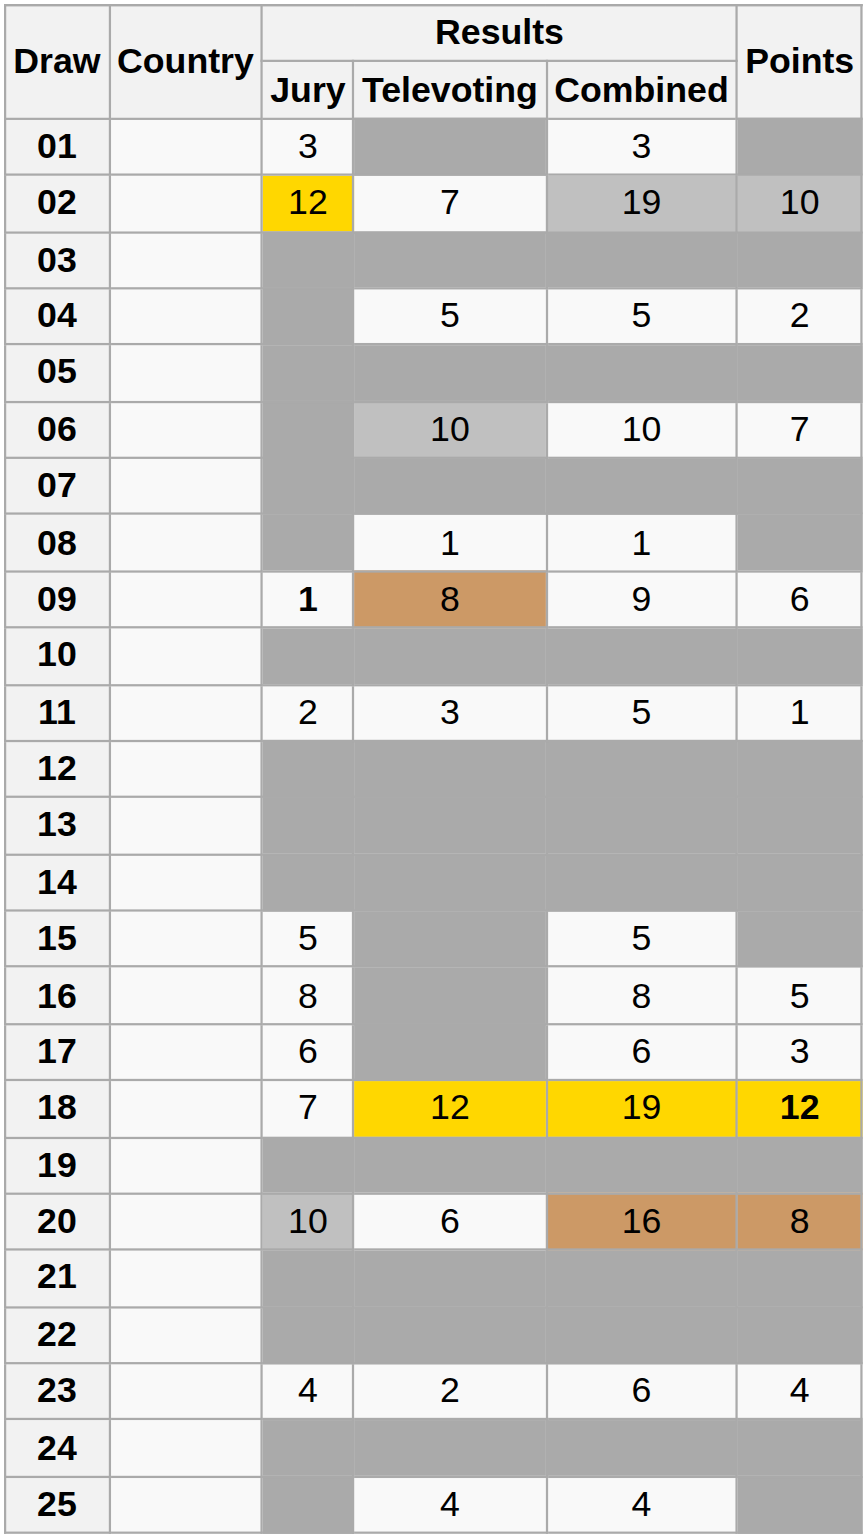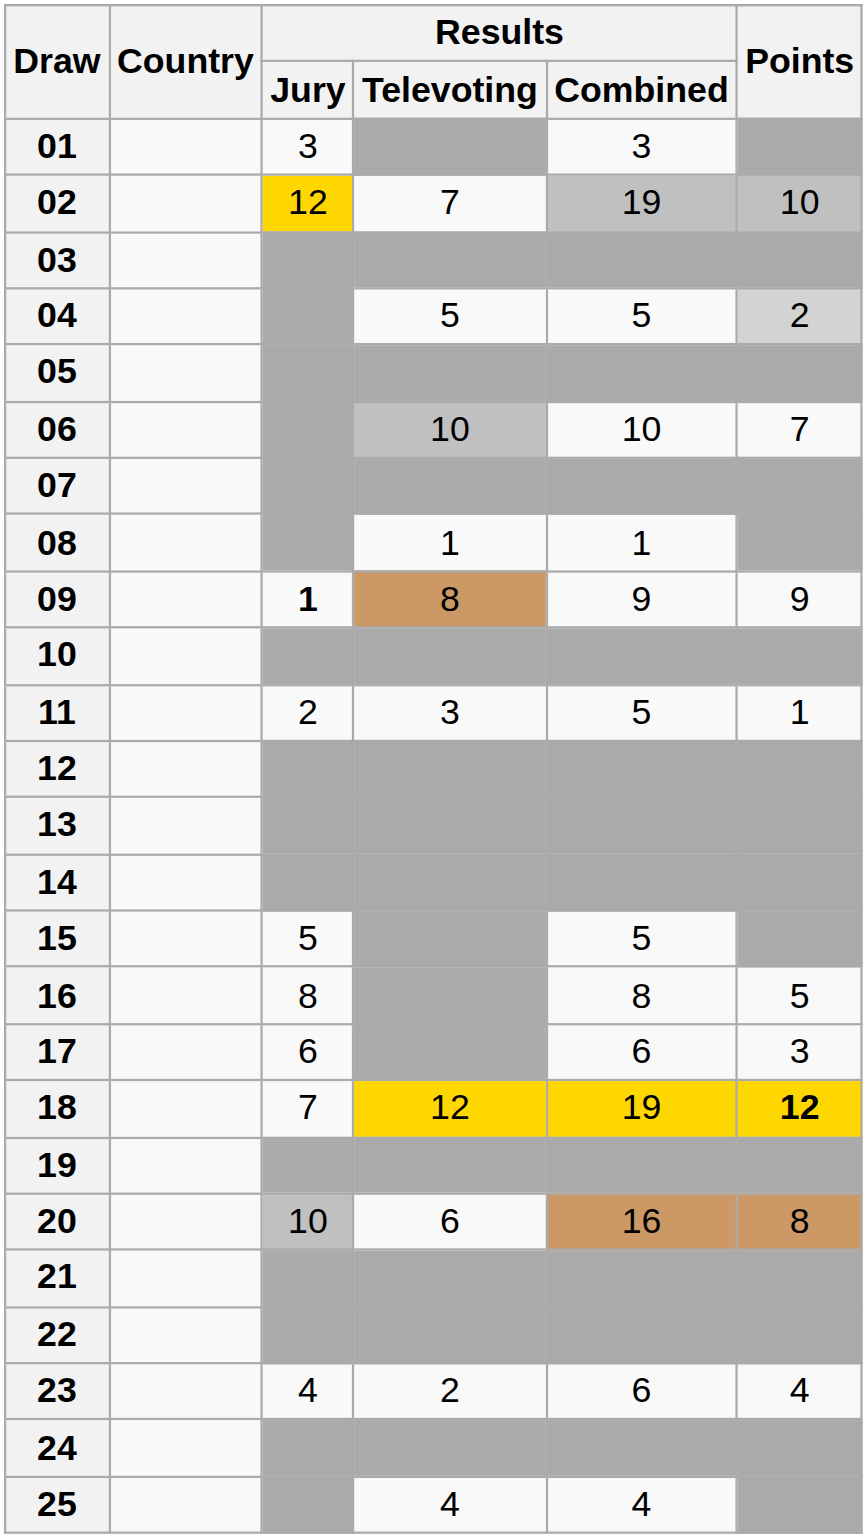04 | Points: no background -> lightgrey background
09 | Points: 6 -> 9
